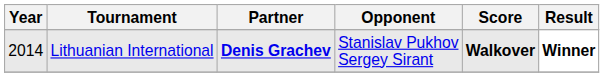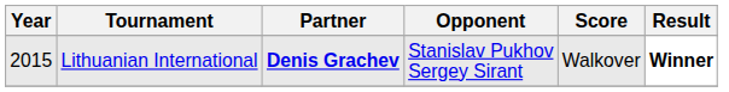Lithuanian International | Year: 2014 -> 2015
Lithuanian International | Score: bold -> normal
